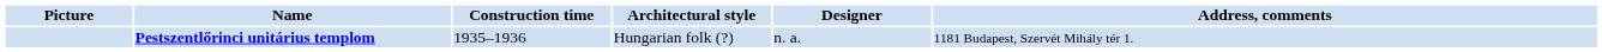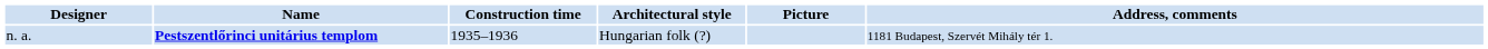columns swapped: Picture <-> Designer
